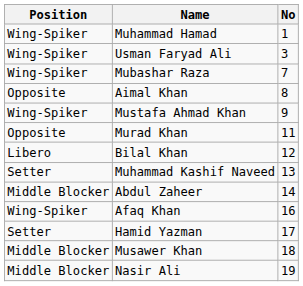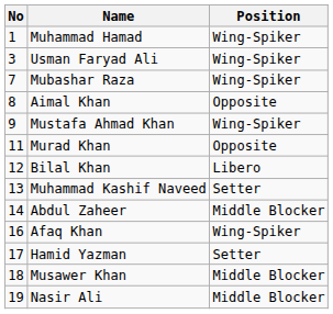columns swapped: No <-> Position
